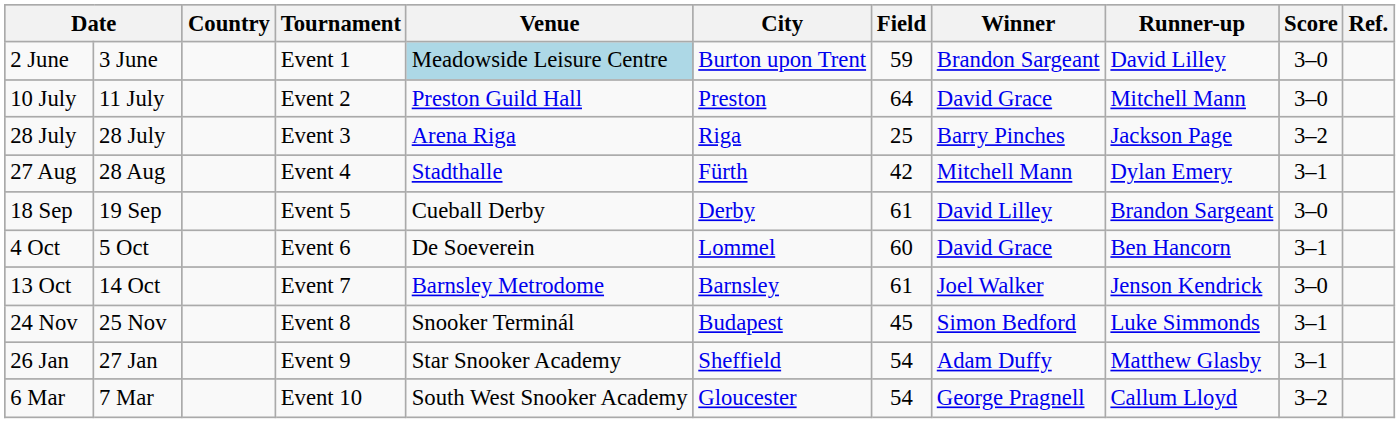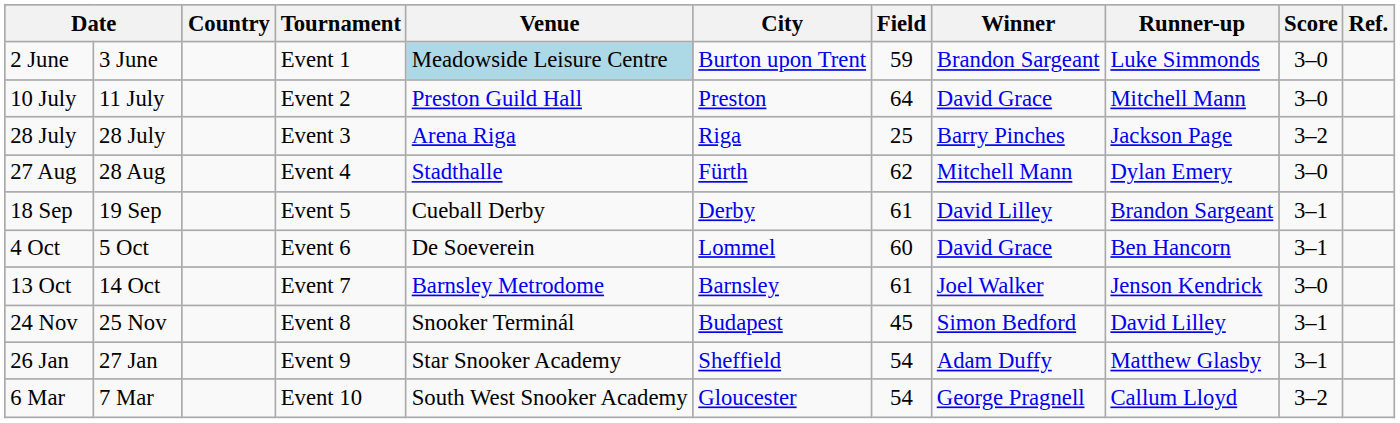2 June | Runner-up: David Lilley -> Luke Simmonds
27 Aug | Field: 42 -> 62
27 Aug | Score: 3–1 -> 3–0
18 Sep | Score: 3–0 -> 3–1
24 Nov | Runner-up: Luke Simmonds -> David Lilley
